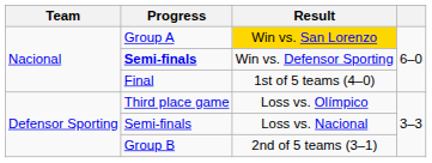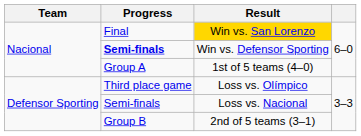Win vs. San Lorenzo | Progress: Group A -> Final
1st of 5 teams (4–0) | Progress: Final -> Group A
